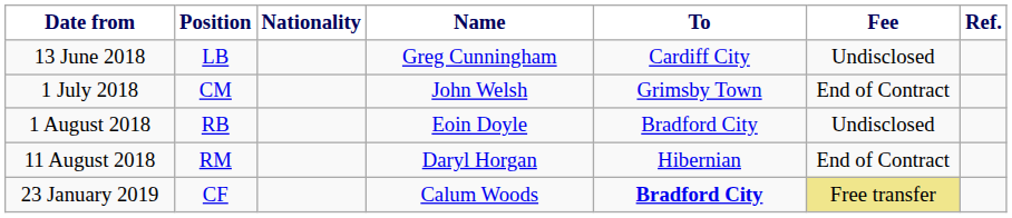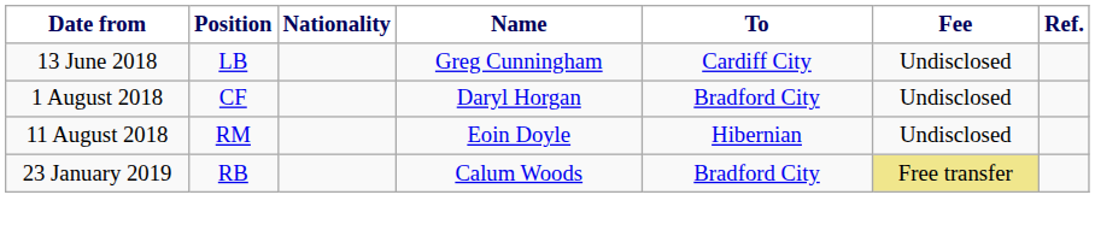- row: 1 July 2018 | CM | John Welsh | Grimsby Town | End of Contract
1 August 2018 | Position: RB -> CF
1 August 2018 | Name: Eoin Doyle -> Daryl Horgan
11 August 2018 | Name: Daryl Horgan -> Eoin Doyle
11 August 2018 | Fee: End of Contract -> Undisclosed
23 January 2019 | Position: CF -> RB
23 January 2019 | To: bold -> normal
